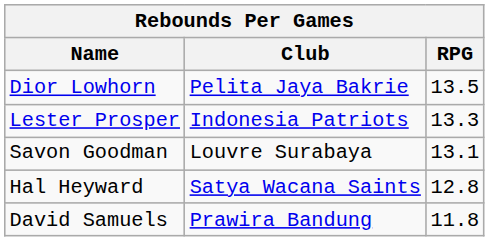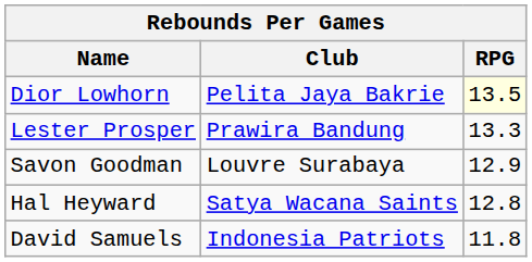Dior Lowhorn | RPG: no background -> lightyellow background
Lester Prosper | Club: Indonesia Patriots -> Prawira Bandung
Savon Goodman | RPG: 13.1 -> 12.9
David Samuels | Club: Prawira Bandung -> Indonesia Patriots
